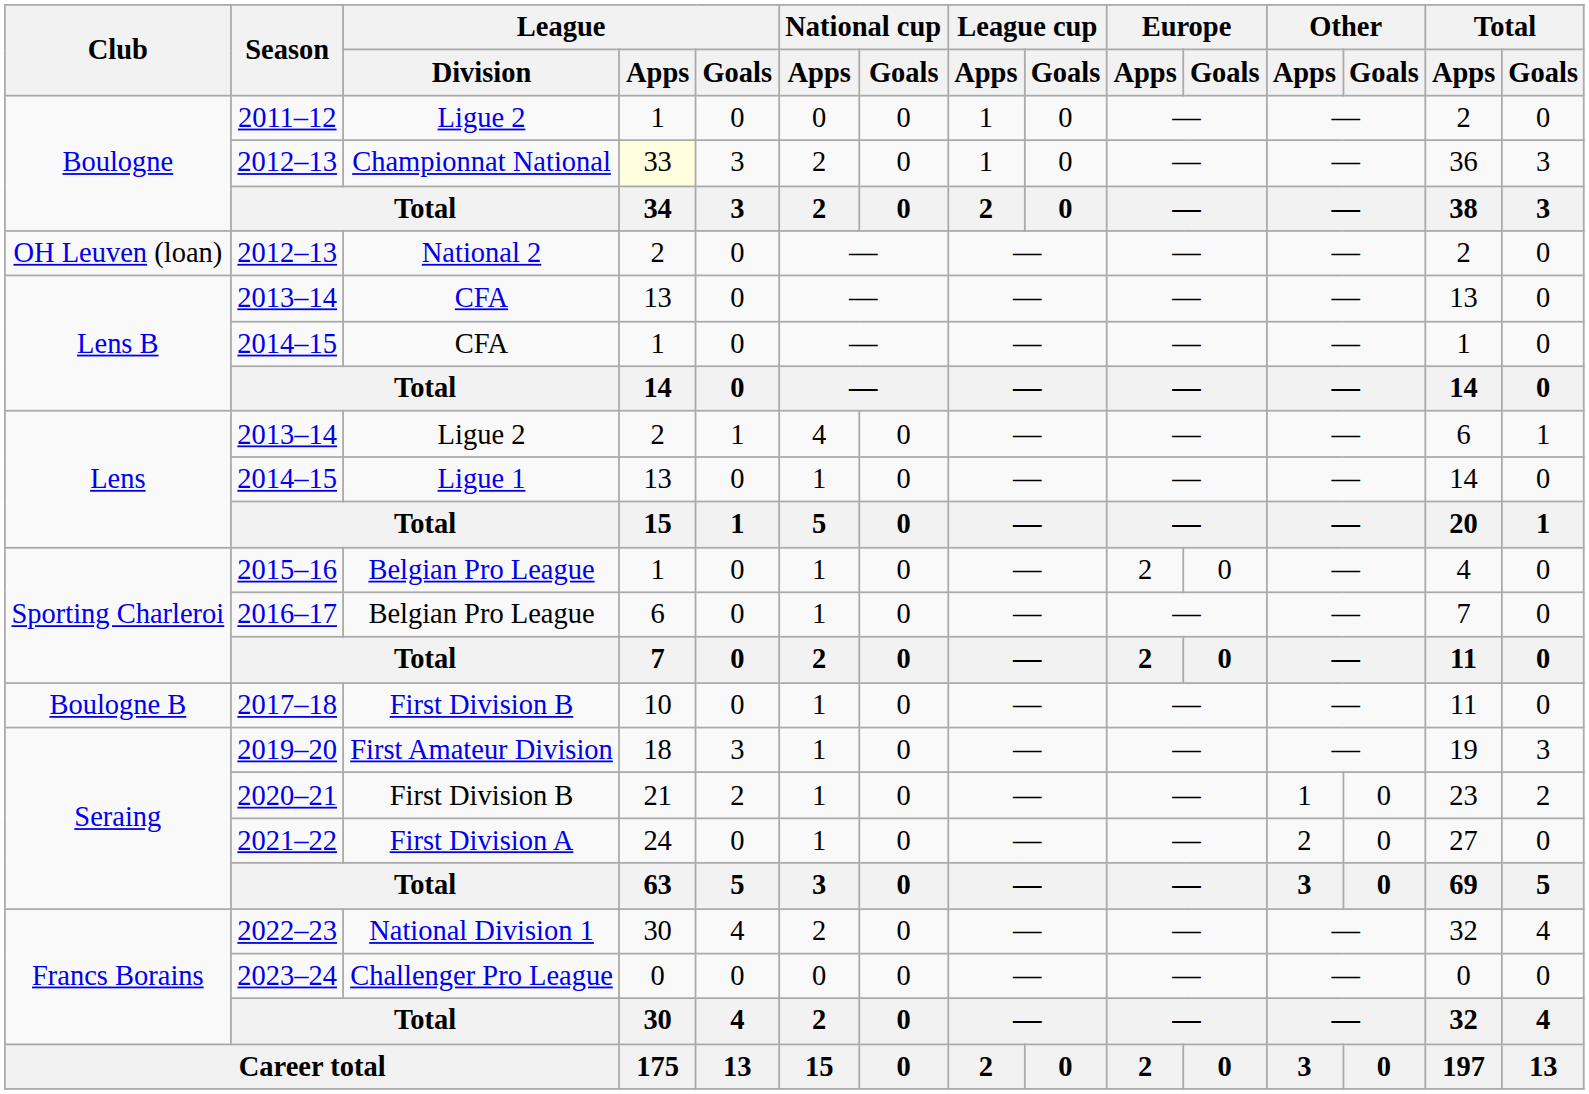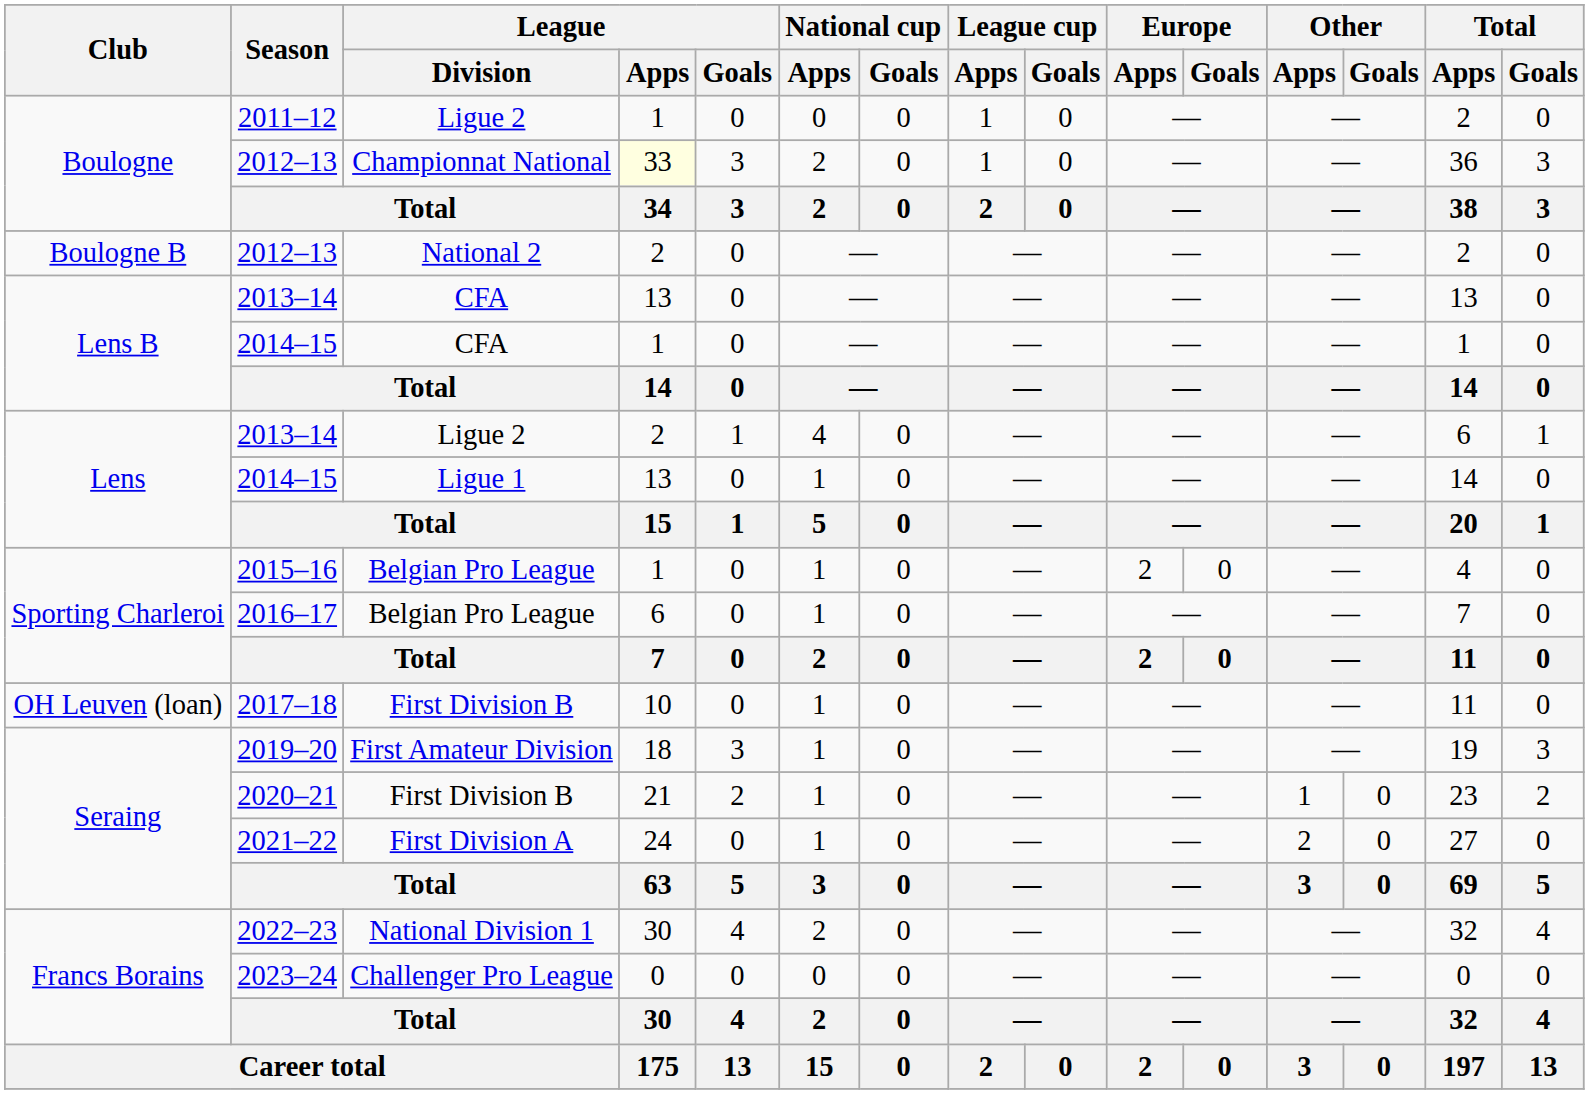2012–13 / National 2 | Club: OH Leuven (loan) -> Boulogne B
2017–18 | Club: Boulogne B -> OH Leuven (loan)
